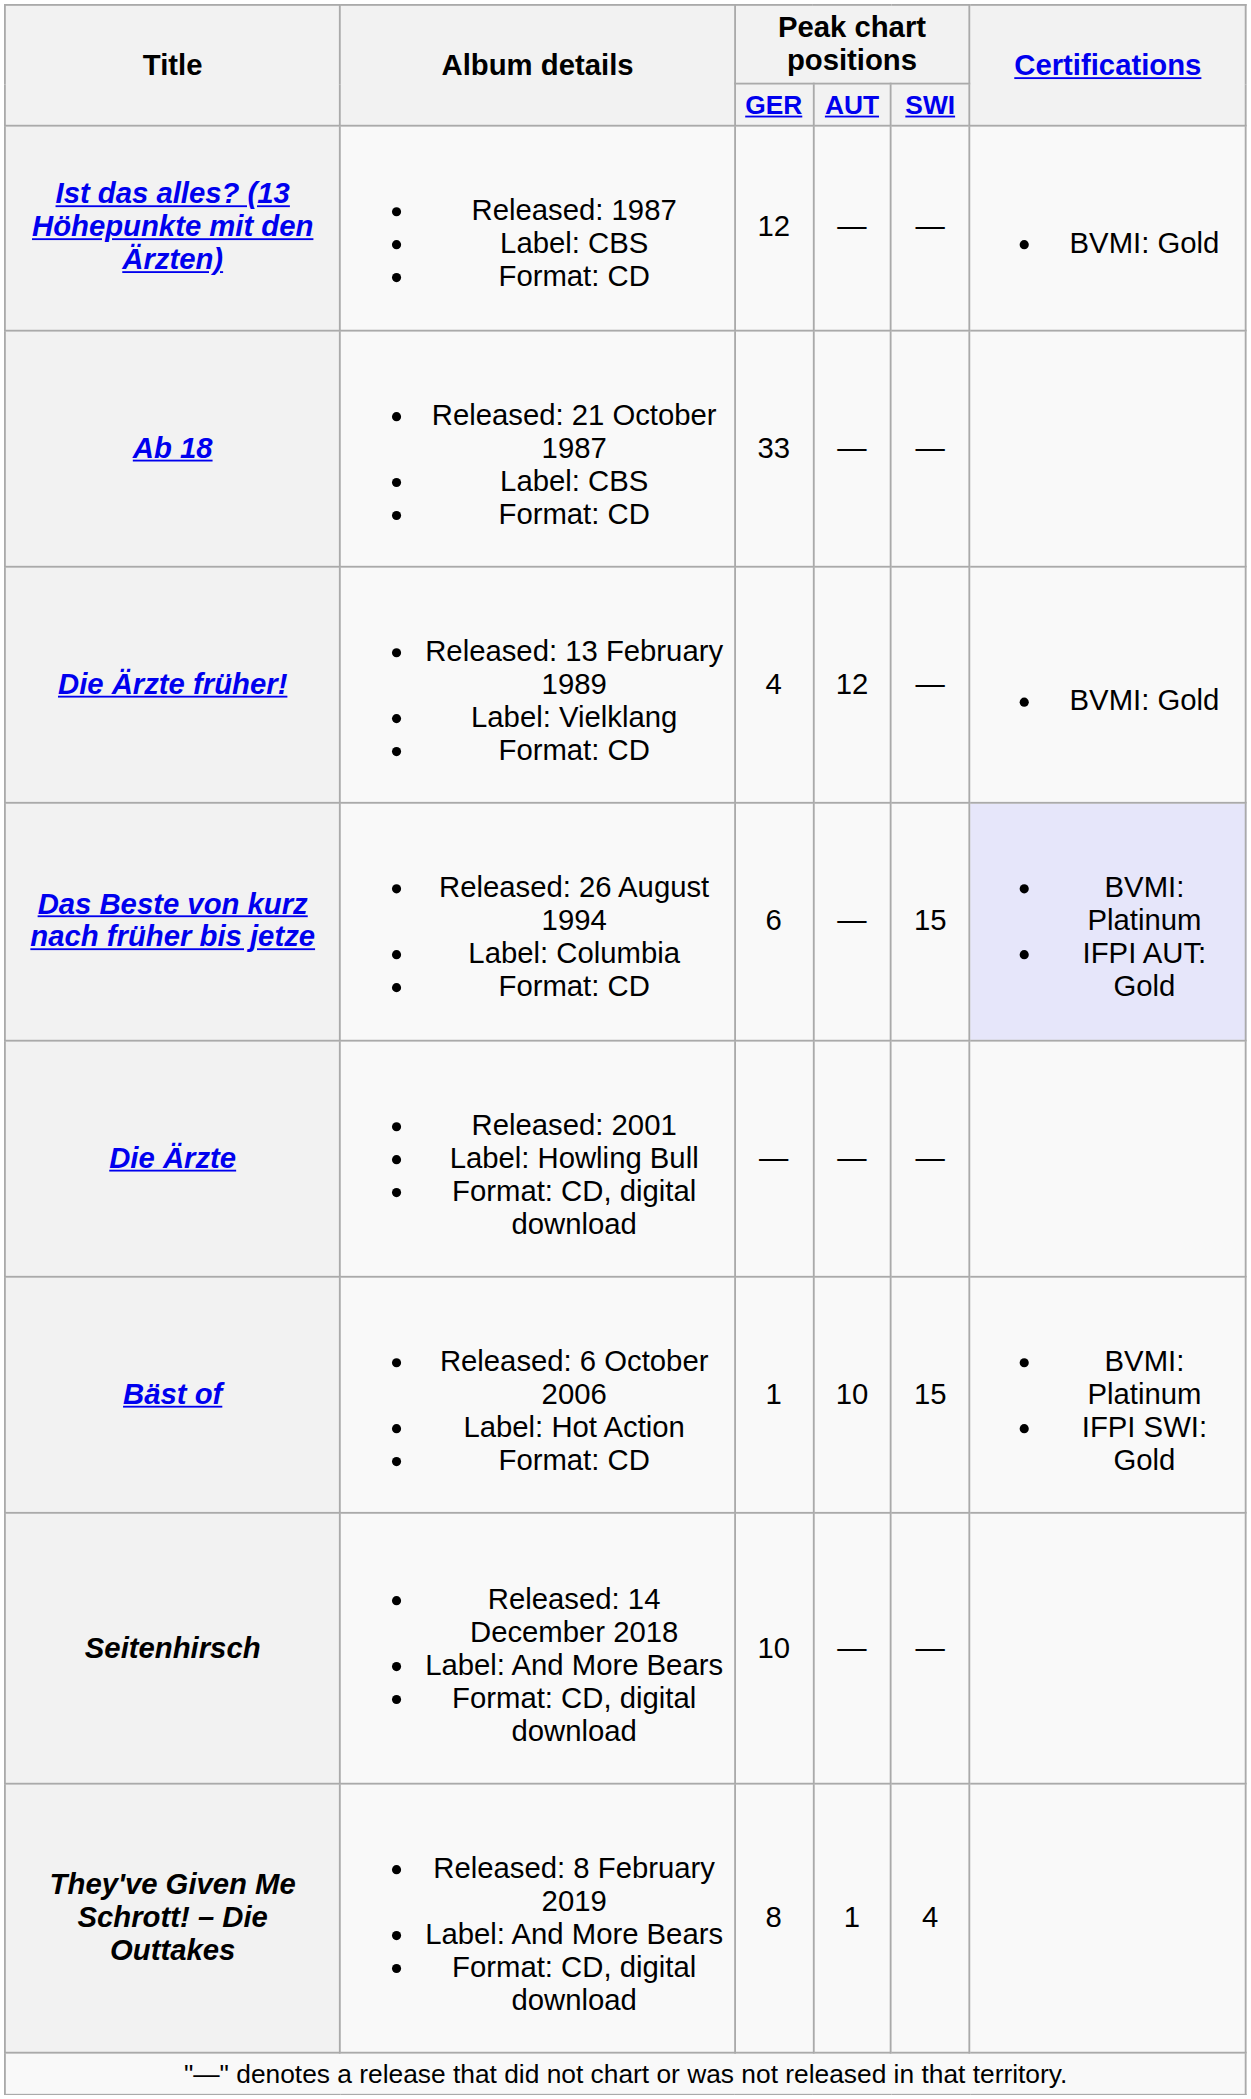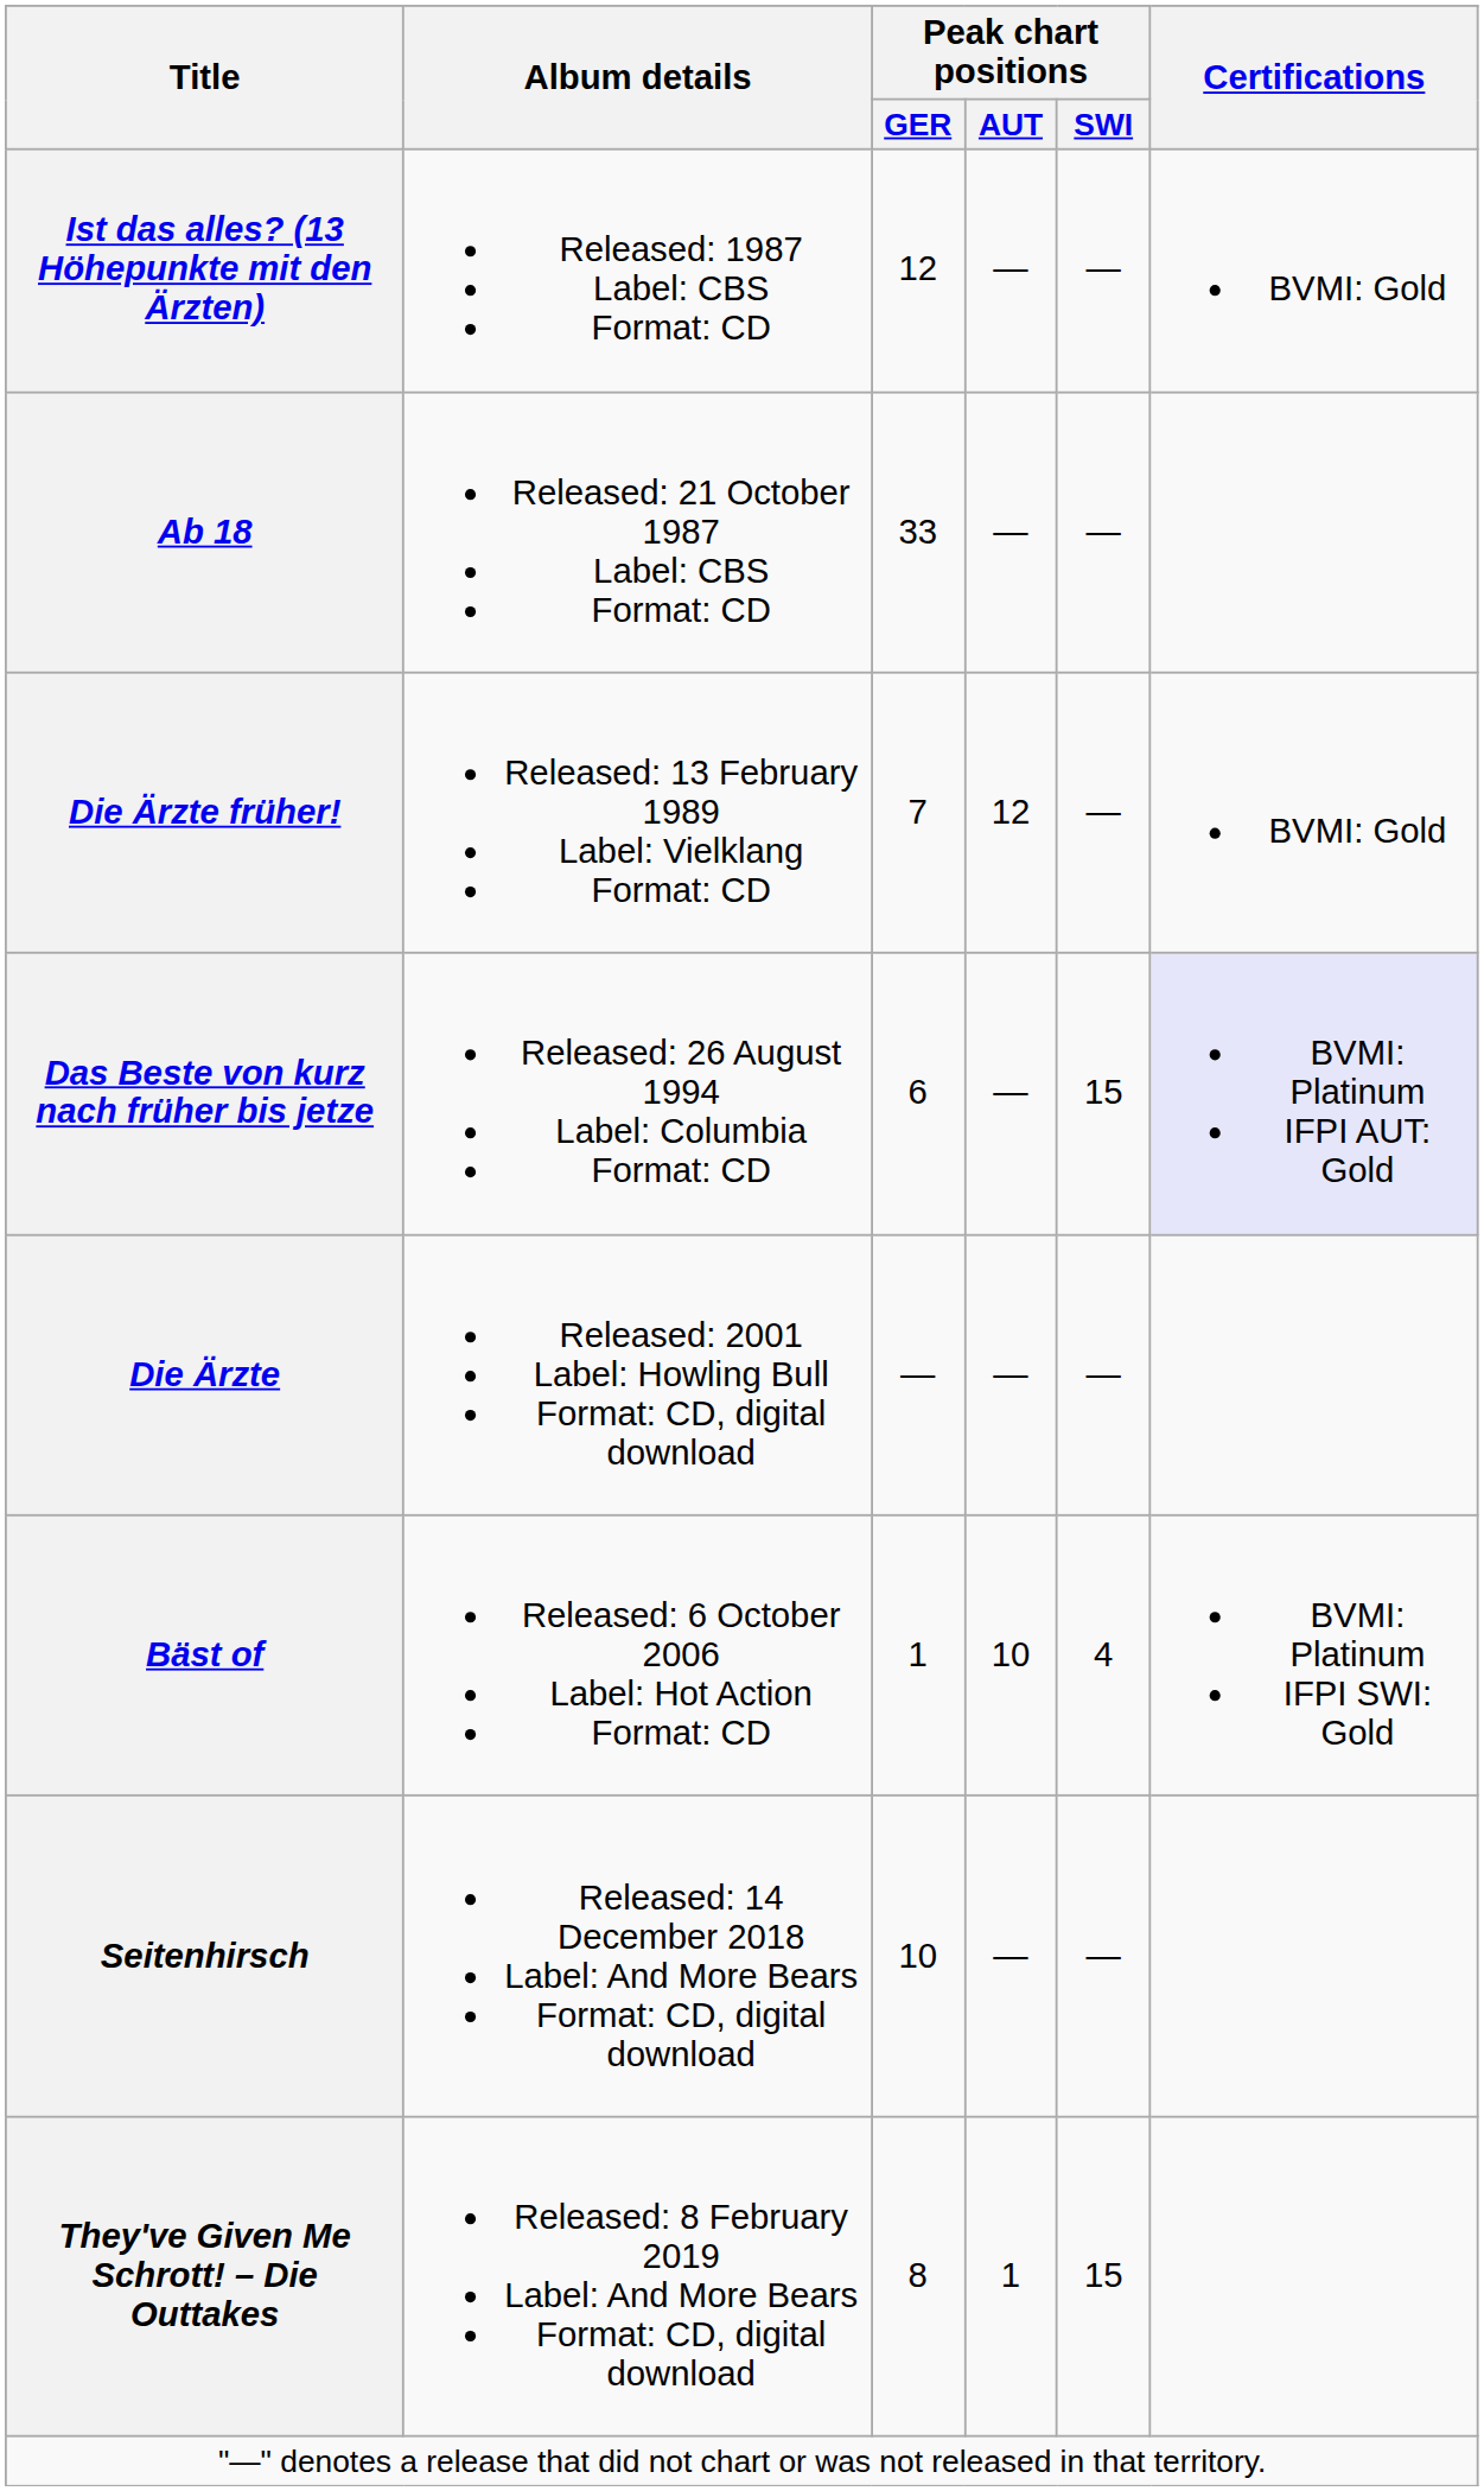Die Ärzte früher! | Peak chart positions / GER: 4 -> 7
Bäst of | Peak chart positions / SWI: 15 -> 4
They've Given Me Schrott! – Die Outtakes | Peak chart positions / SWI: 4 -> 15
